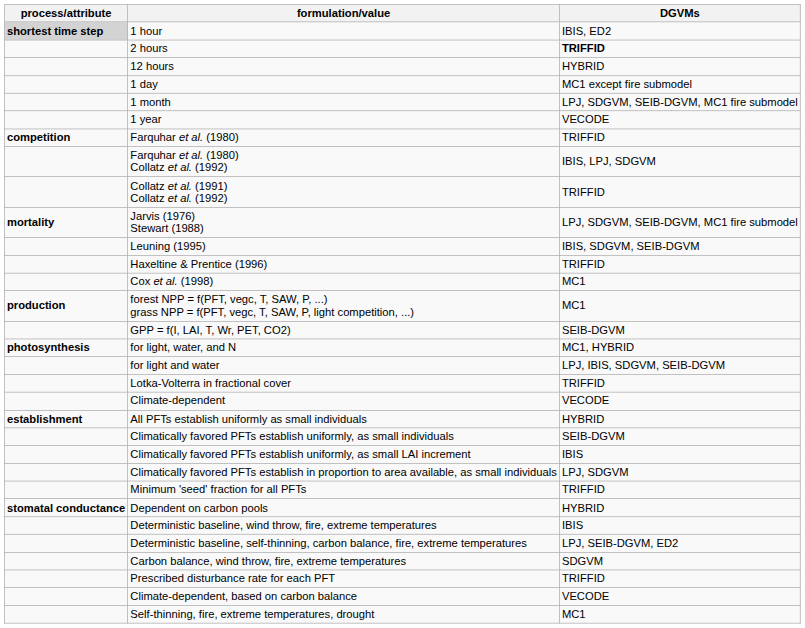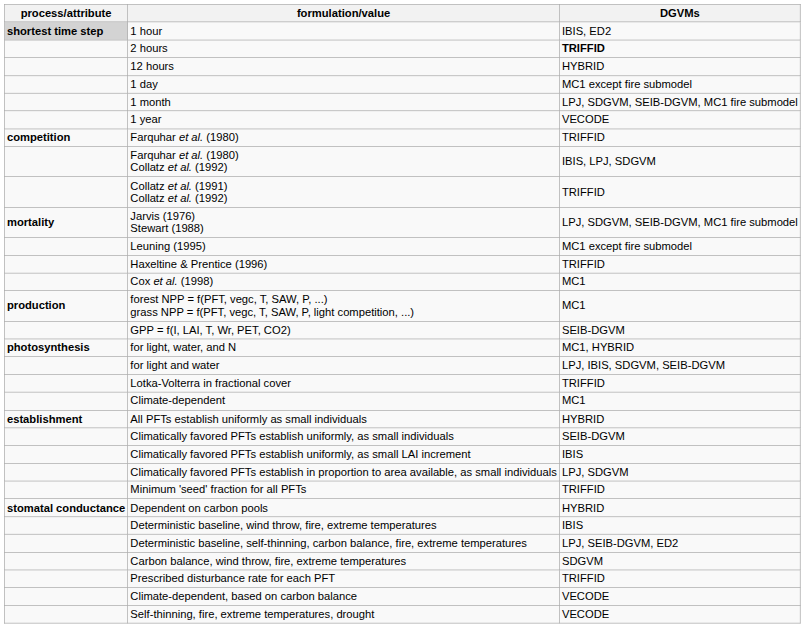Leuning (1995) | DGVMs: IBIS, SDGVM, SEIB-DGVM -> MC1 except fire submodel
Climate-dependent | DGVMs: VECODE -> MC1
Self-thinning, fire, extreme temperatures, drought | DGVMs: MC1 -> VECODE
